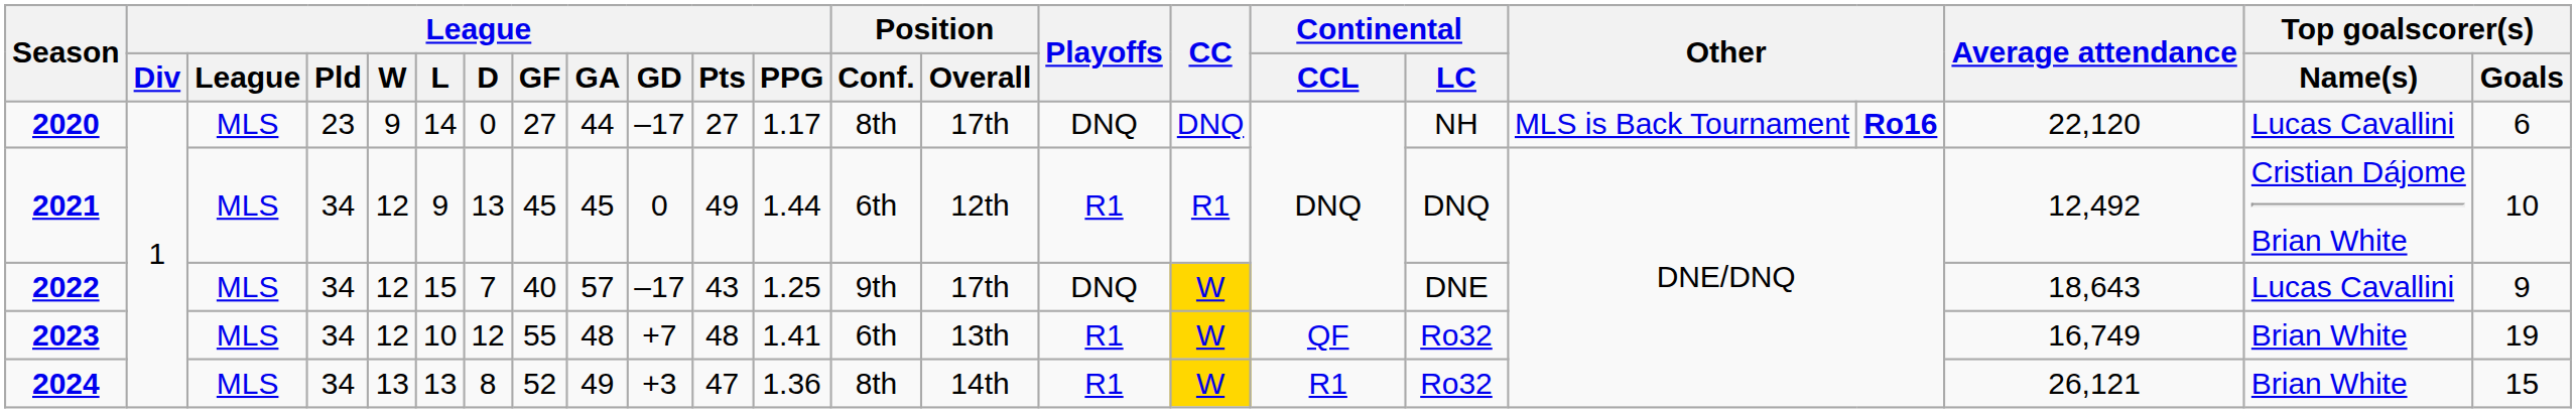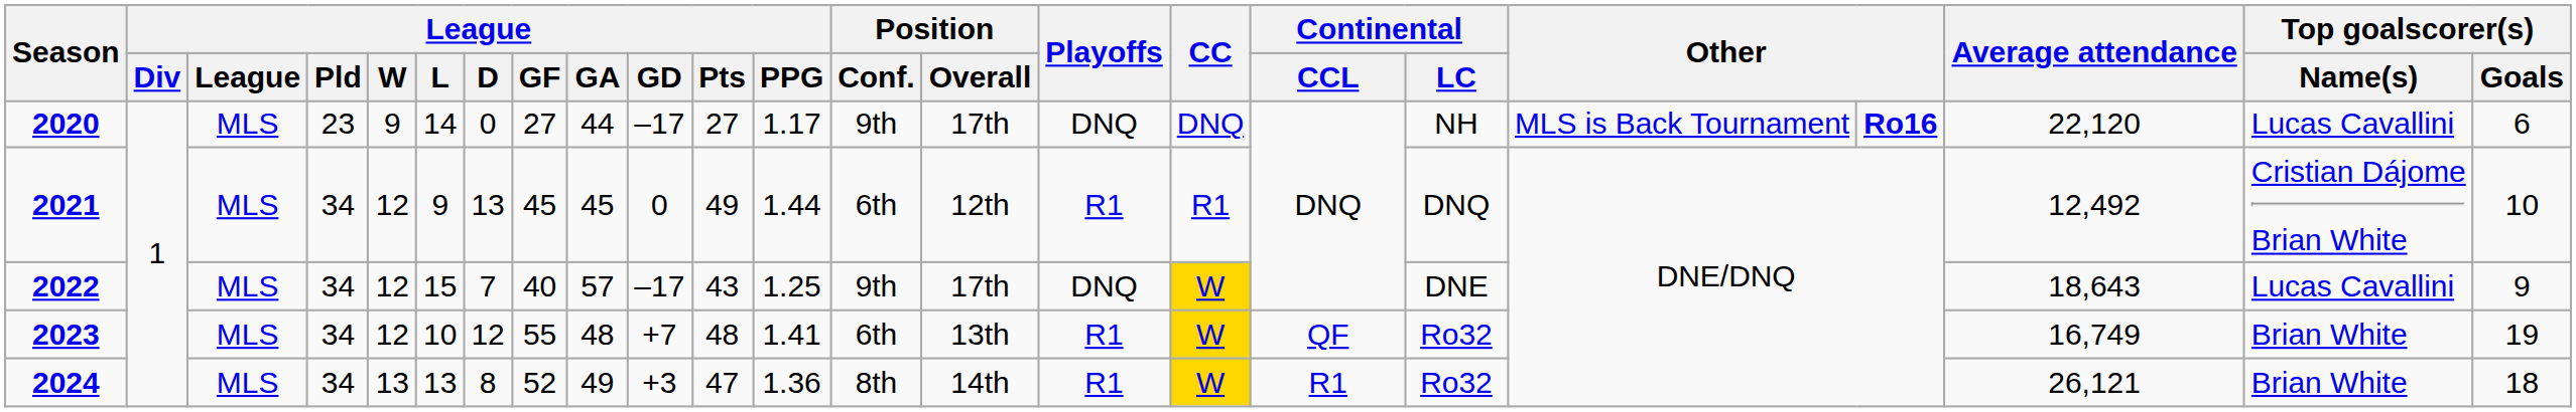2020 | Position / Conf.: 8th -> 9th
2024 | Top goalscorer(s) / Goals: 15 -> 18
